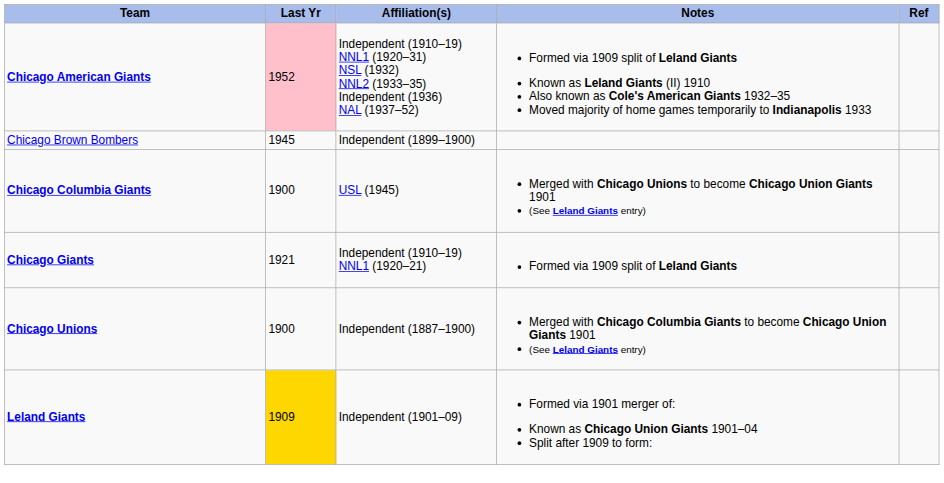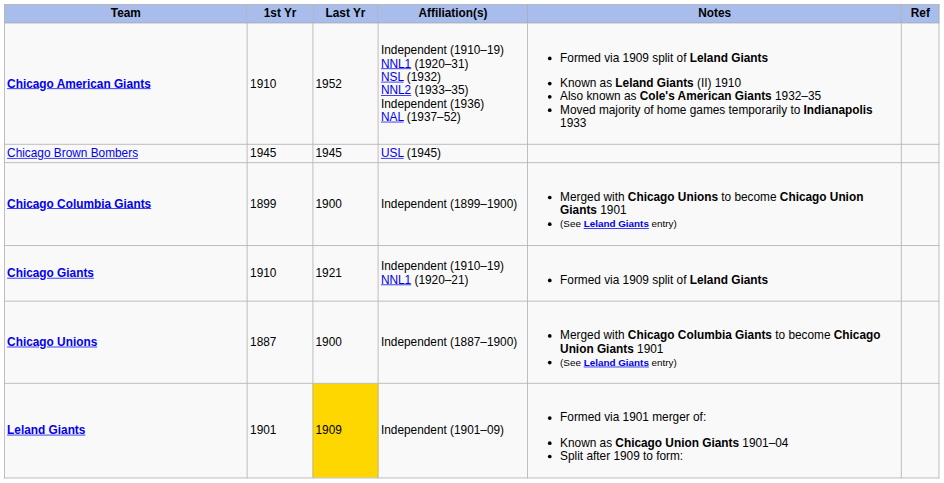+ column: 1st Yr | 1910 | 1945 | 1899 | 1910 | 1887 | 1901
Chicago American Giants | Last Yr: pink background -> no background
Chicago Brown Bombers | Affiliation(s): Independent (1899–1900) -> USL (1945)
Chicago Columbia Giants | Affiliation(s): USL (1945) -> Independent (1899–1900)
